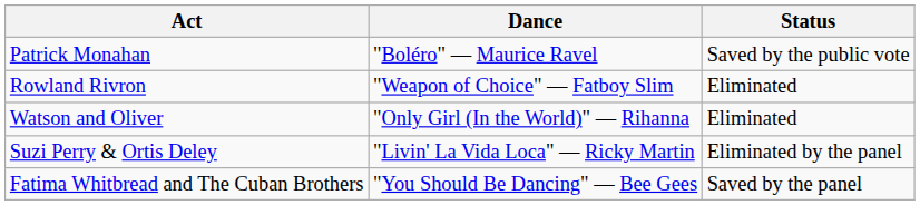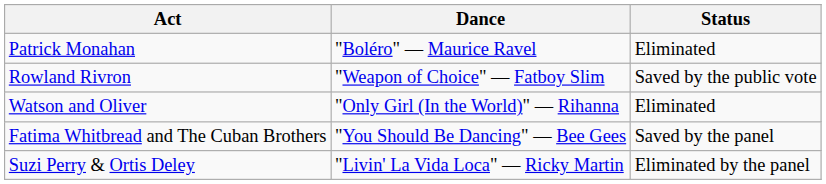Patrick Monahan | Status: Saved by the public vote -> Eliminated
Rowland Rivron | Status: Eliminated -> Saved by the public vote
rows swapped: Suzi Perry & Ortis Deley <-> Fatima Whitbread and The Cuban Brothers
